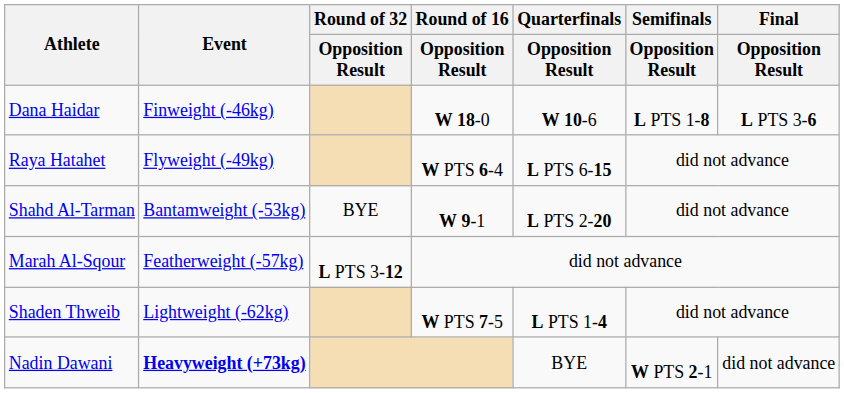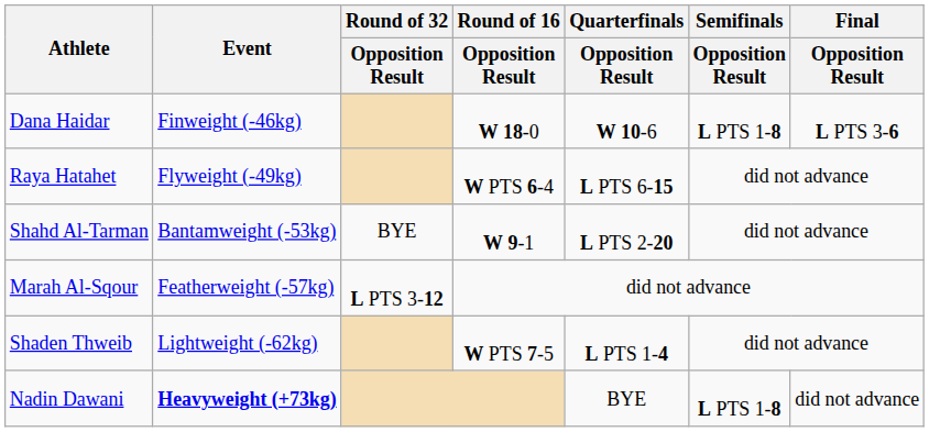Nadin Dawani | Semifinals / Opposition Result: W PTS 2-1 -> L PTS 1-8
